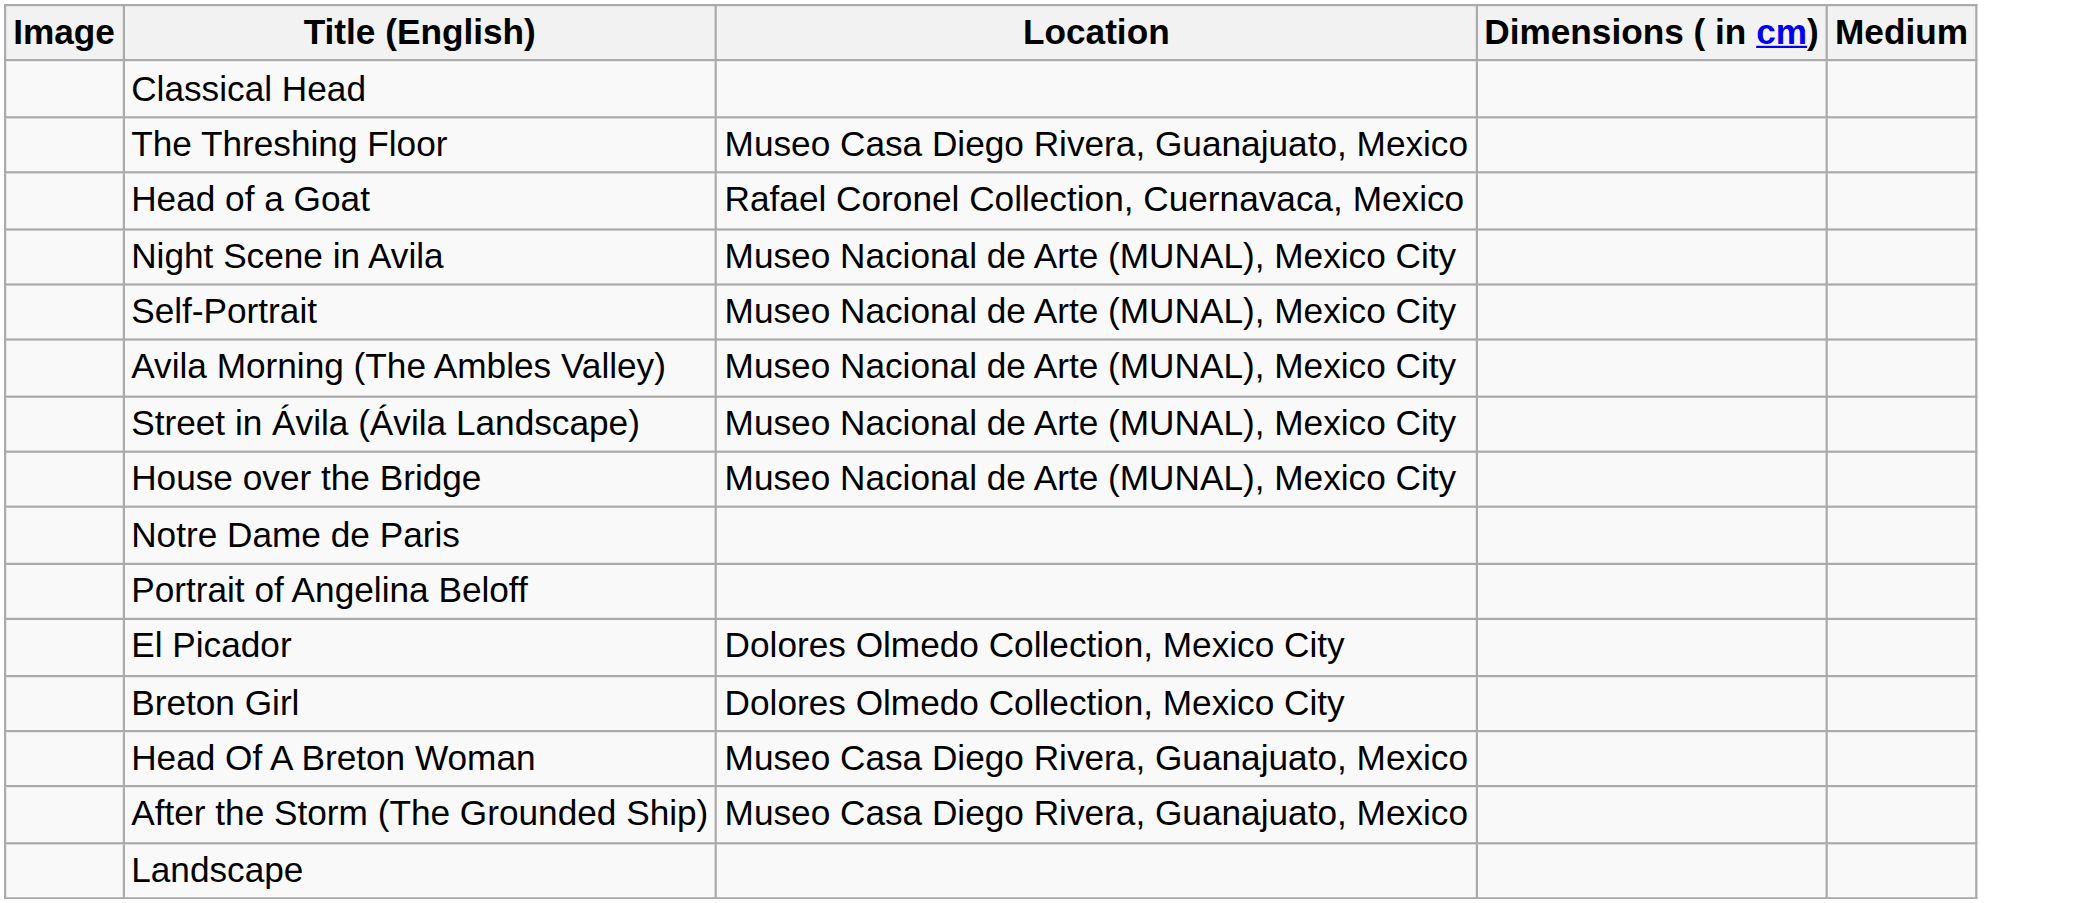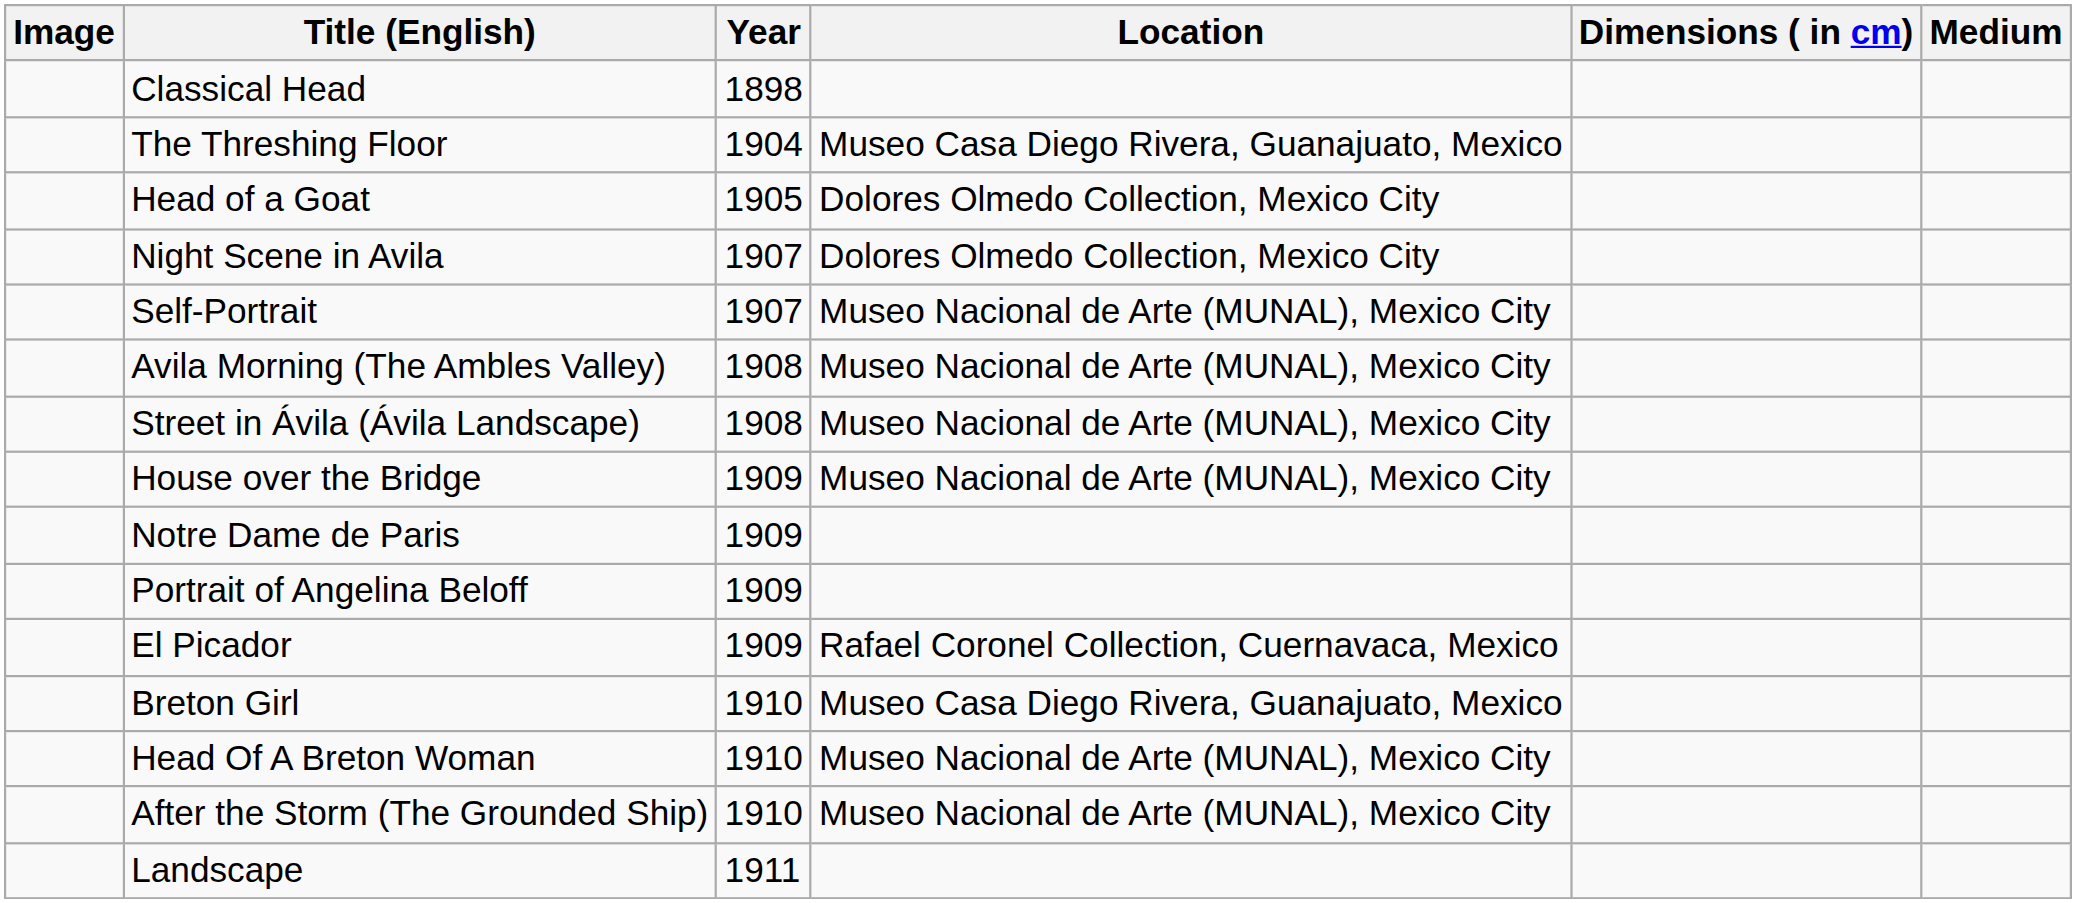+ column: Year | 1898 | 1904 | 1905 | 1907 | 1907 | 1908 | 1908 | 1909 | 1909 | 1909 | 1909 | 1910 | 1910 | 1910 | 1911
Head of a Goat | Location: Rafael Coronel Collection, Cuernavaca, Mexico -> Dolores Olmedo Collection, Mexico City
Night Scene in Avila | Location: Museo Nacional de Arte (MUNAL), Mexico City -> Dolores Olmedo Collection, Mexico City
El Picador | Location: Dolores Olmedo Collection, Mexico City -> Rafael Coronel Collection, Cuernavaca, Mexico
Breton Girl | Location: Dolores Olmedo Collection, Mexico City -> Museo Casa Diego Rivera, Guanajuato, Mexico
Head Of A Breton Woman | Location: Museo Casa Diego Rivera, Guanajuato, Mexico -> Museo Nacional de Arte (MUNAL), Mexico City
After the Storm (The Grounded Ship) | Location: Museo Casa Diego Rivera, Guanajuato, Mexico -> Museo Nacional de Arte (MUNAL), Mexico City
